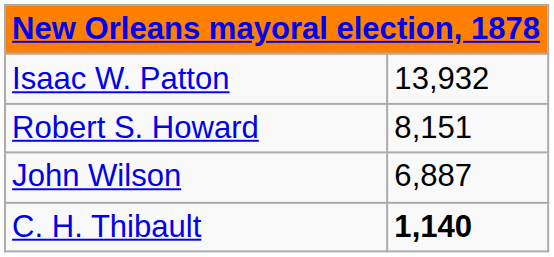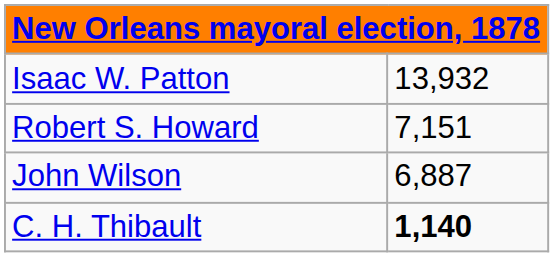Robert S. Howard | column 2: 8,151 -> 7,151
